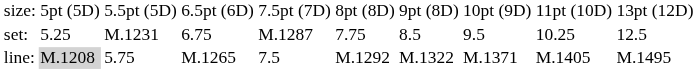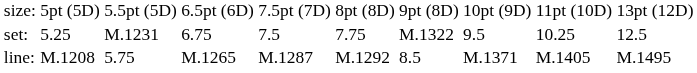set: | column 5: M.1287 -> 7.5
set: | column 7: 8.5 -> M.1322
line: | column 2: lightgrey background -> no background
line: | column 5: 7.5 -> M.1287
line: | column 7: M.1322 -> 8.5
